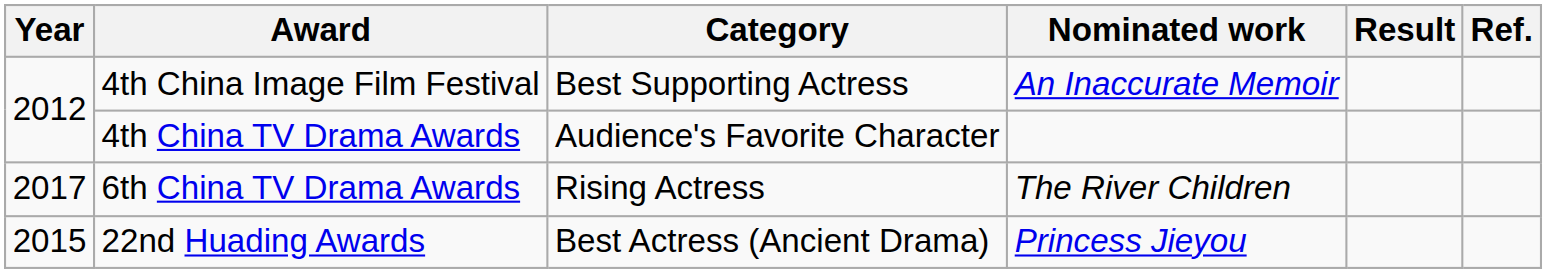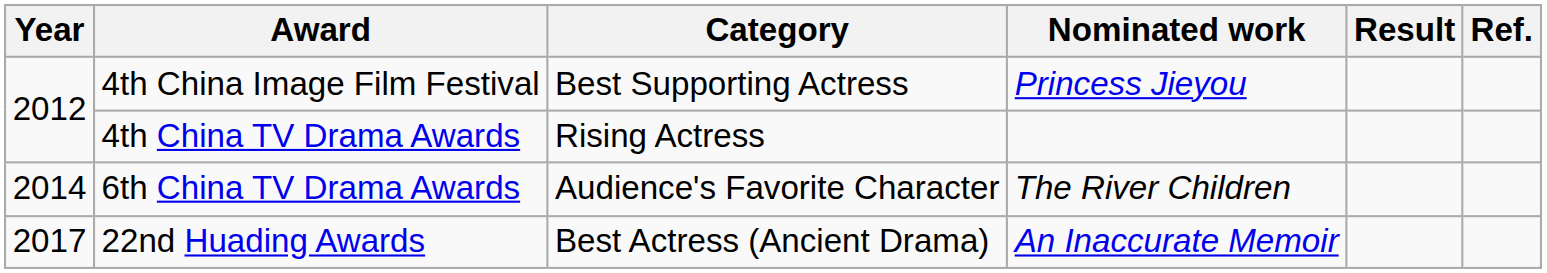4th China Image Film Festival | Nominated work: An Inaccurate Memoir -> Princess Jieyou
4th China TV Drama Awards | Category: Audience's Favorite Character -> Rising Actress
6th China TV Drama Awards | Year: 2017 -> 2014
6th China TV Drama Awards | Category: Rising Actress -> Audience's Favorite Character
22nd Huading Awards | Year: 2015 -> 2017
22nd Huading Awards | Nominated work: Princess Jieyou -> An Inaccurate Memoir
